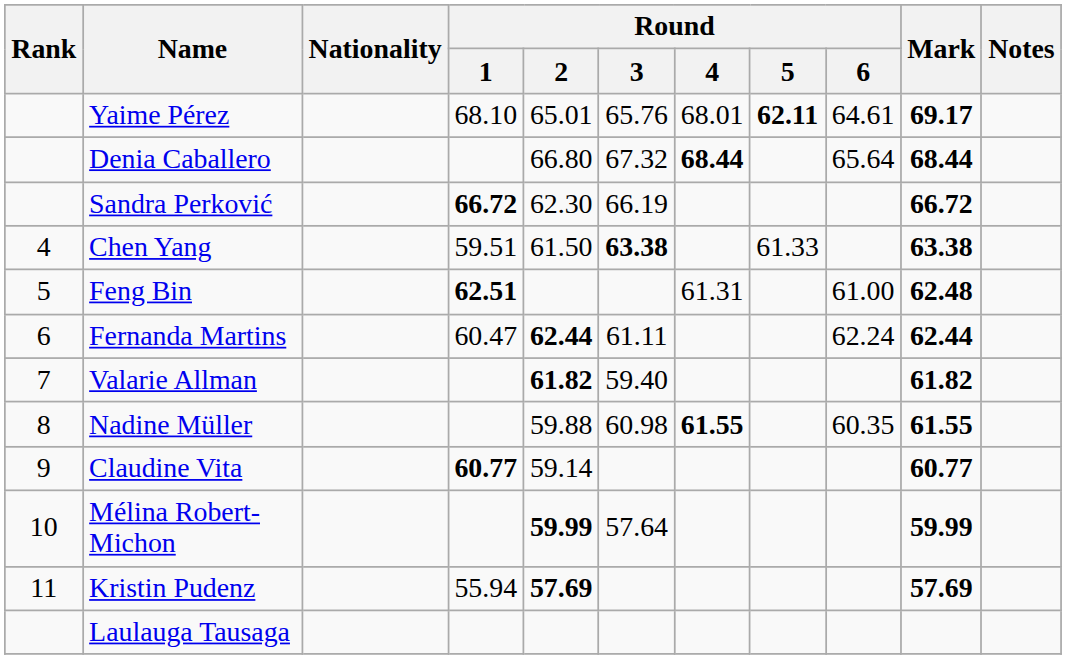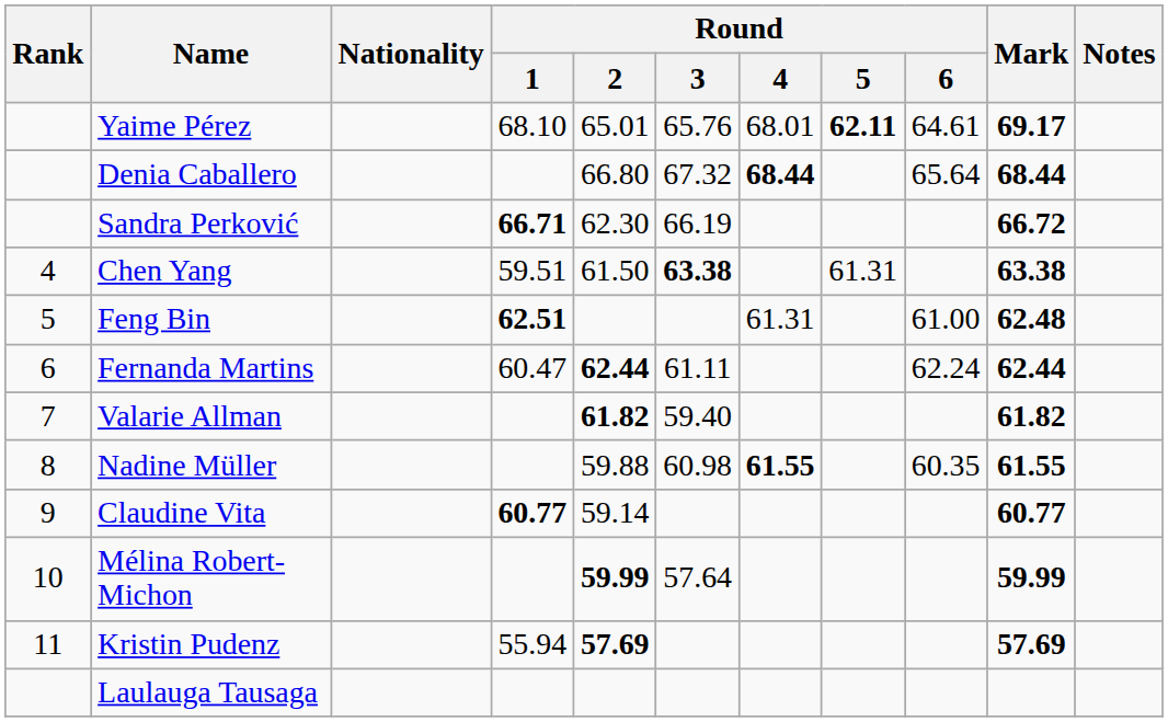Sandra Perković | Round / 1: 66.72 -> 66.71
Chen Yang | Round / 5: 61.33 -> 61.31
